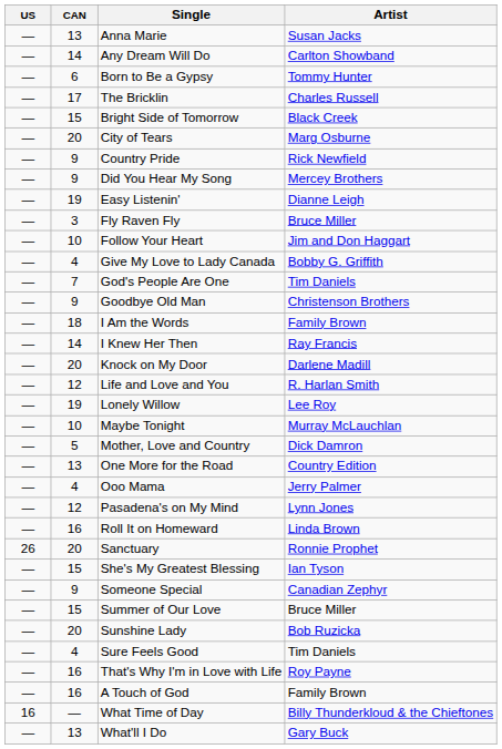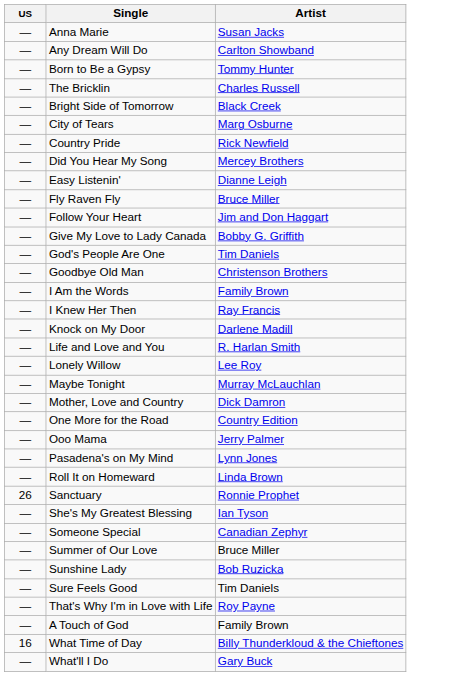- column: CAN | 13 | 14 | 6 | 17 | 15 | 20 | 9 | 9 | 19 | 3 | 10 | 4 | 7 | 9 | 18 | 14 | 20 | 12 | 19 | 10 | 5 | 13 | 4 | 12 | 16 | 20 | 15 | 9 | 15 | 20 | 4 | 16 | 16 | — | 13
